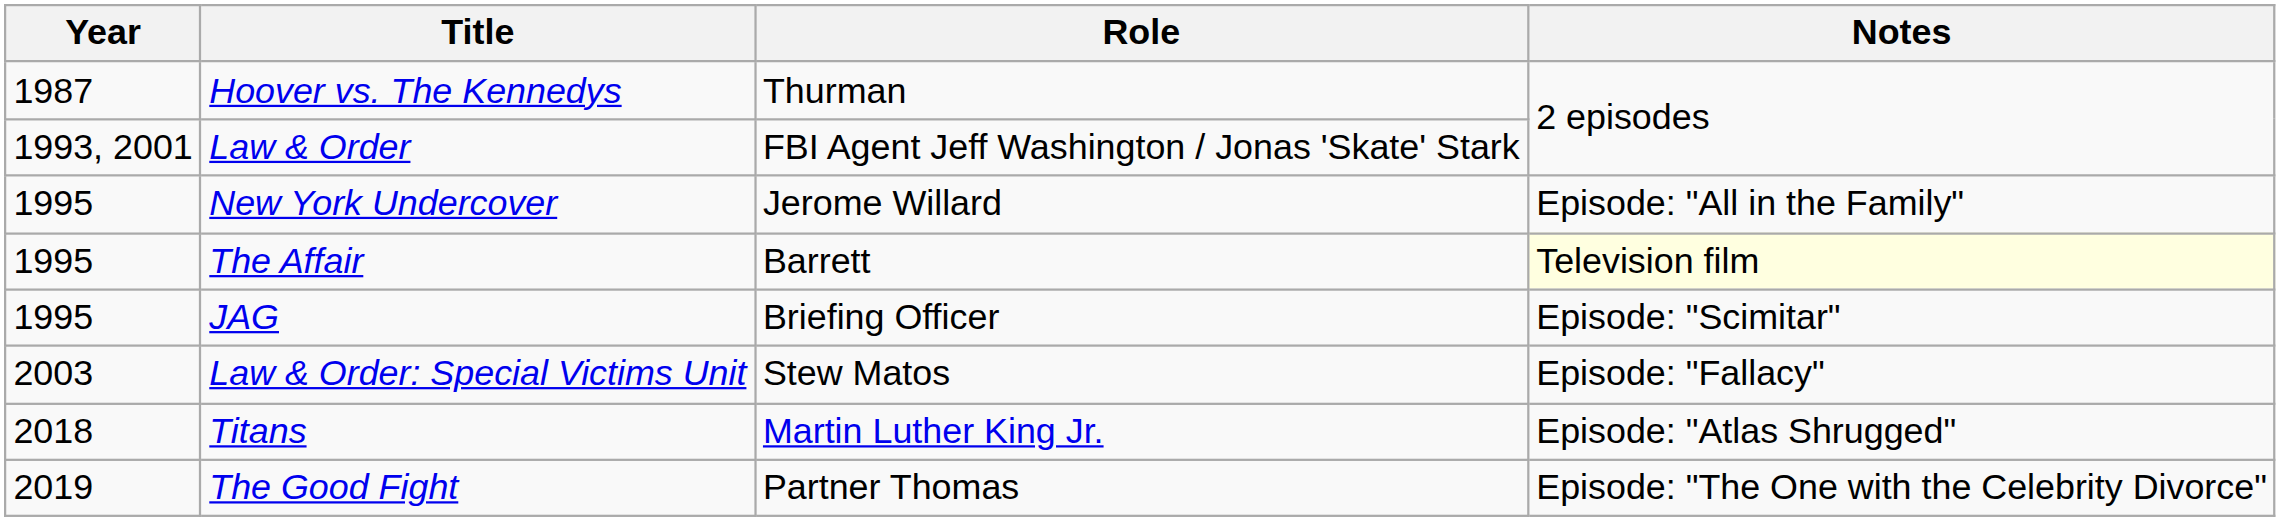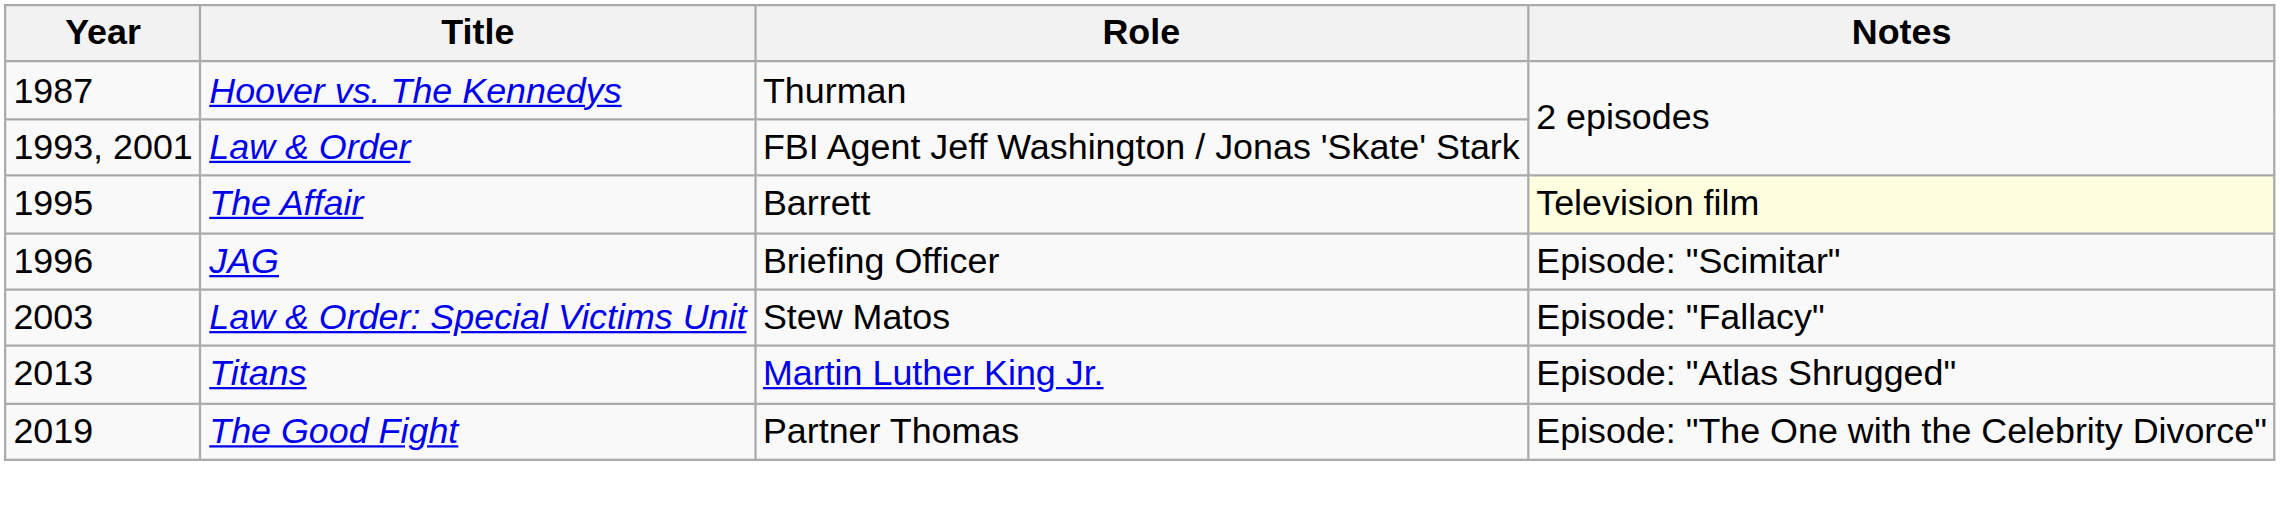- row: 1995 | New York Undercover | Jerome Willard | Episode: "All in the Family"
JAG | Year: 1995 -> 1996
Titans | Year: 2018 -> 2013
